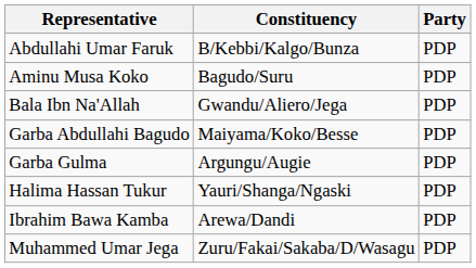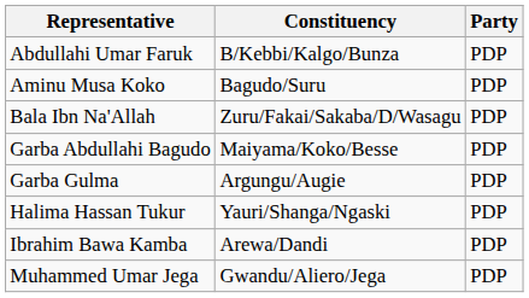Bala Ibn Na'Allah | Constituency: Gwandu/Aliero/Jega -> Zuru/Fakai/Sakaba/D/Wasagu
Muhammed Umar Jega | Constituency: Zuru/Fakai/Sakaba/D/Wasagu -> Gwandu/Aliero/Jega
